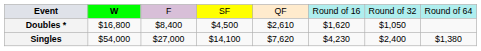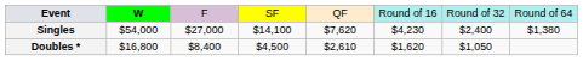rows swapped: Singles <-> Doubles *
